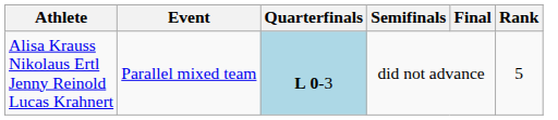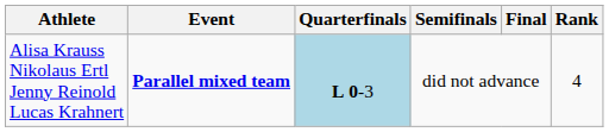Alisa Krauss Nikolaus Ertl Jenny Reinold Lucas Krahnert | Event: normal -> bold
Alisa Krauss Nikolaus Ertl Jenny Reinold Lucas Krahnert | Rank: 5 -> 4
